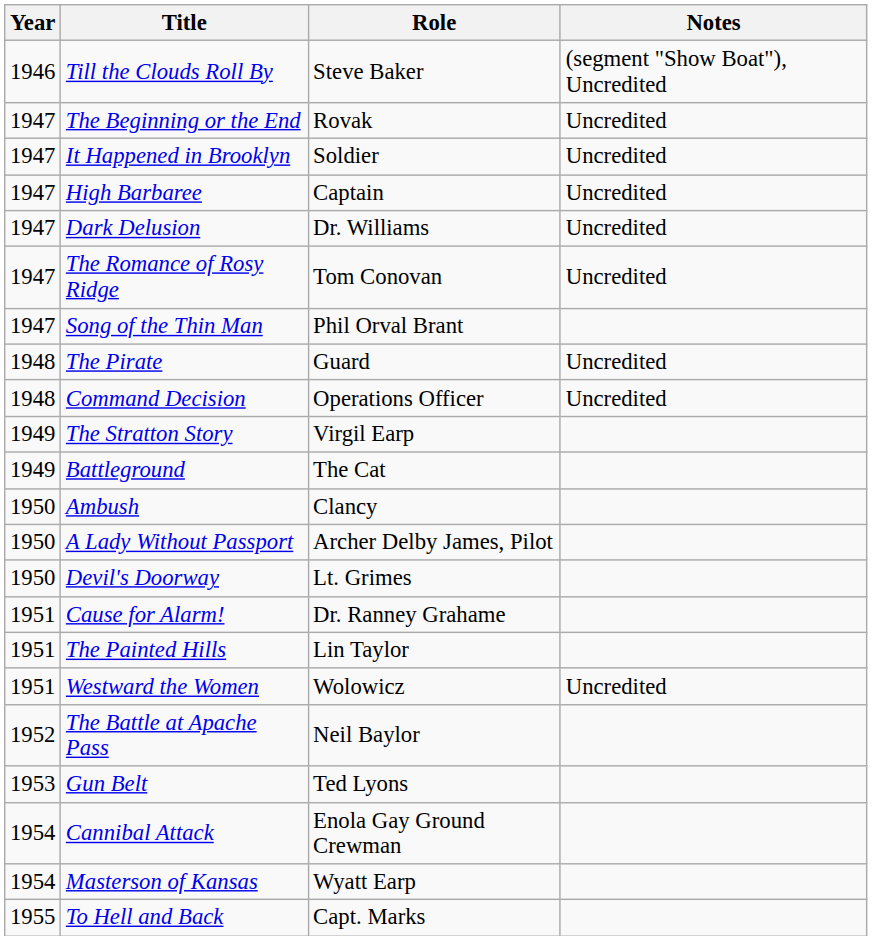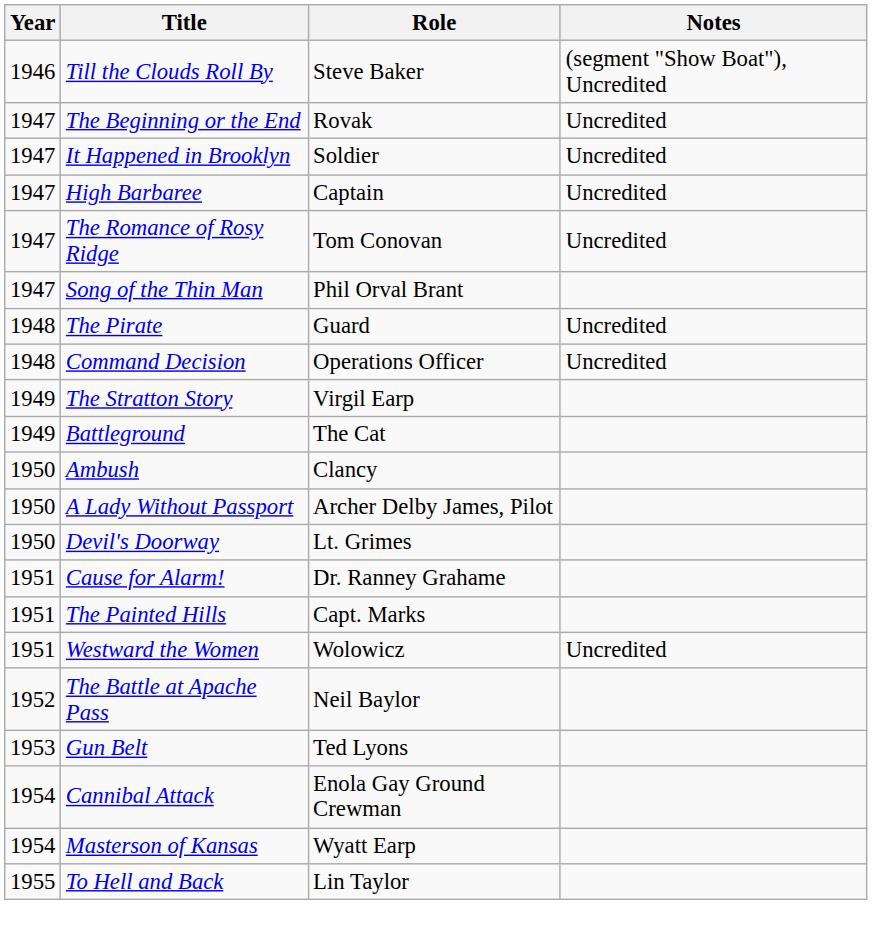- row: 1947 | Dark Delusion | Dr. Williams | Uncredited
The Painted Hills | Role: Lin Taylor -> Capt. Marks
To Hell and Back | Role: Capt. Marks -> Lin Taylor
